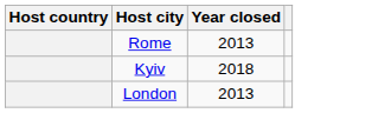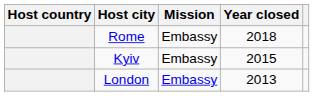+ column: Mission | Embassy | Embassy | Embassy
Rome | Year closed: 2013 -> 2018
Kyiv | Year closed: 2018 -> 2015
